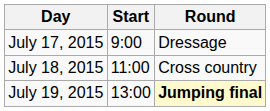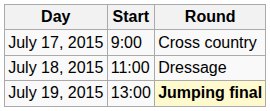July 17, 2015 | Round: Dressage -> Cross country
July 18, 2015 | Round: Cross country -> Dressage
